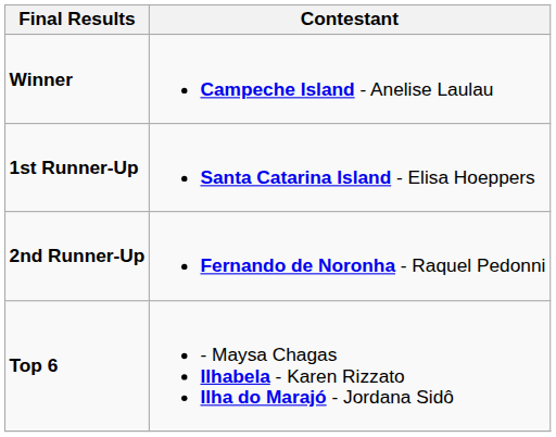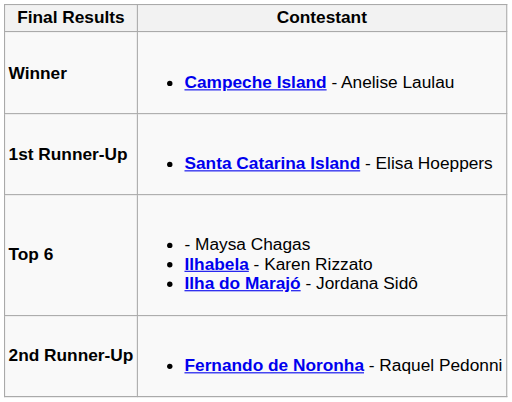rows swapped: 2nd Runner-Up <-> Top 6
